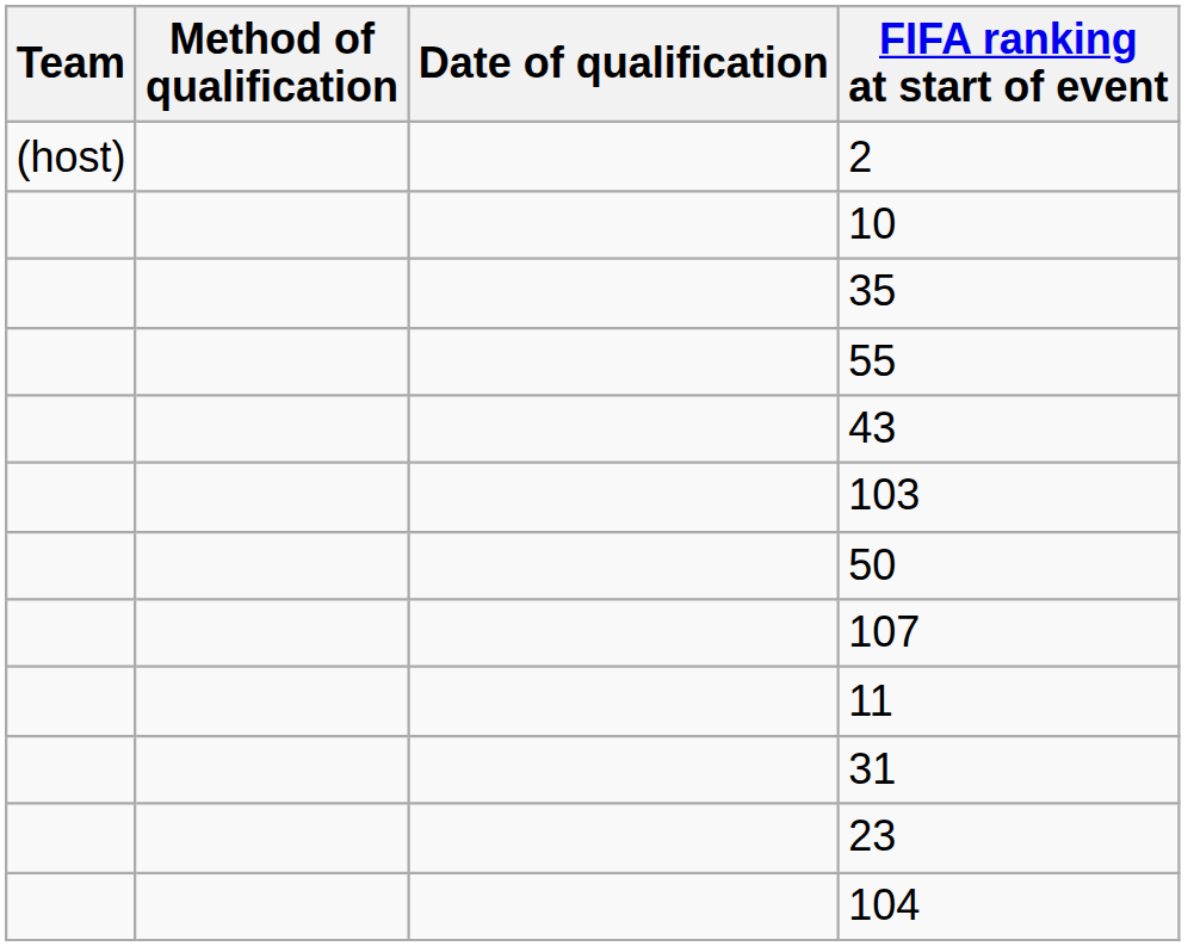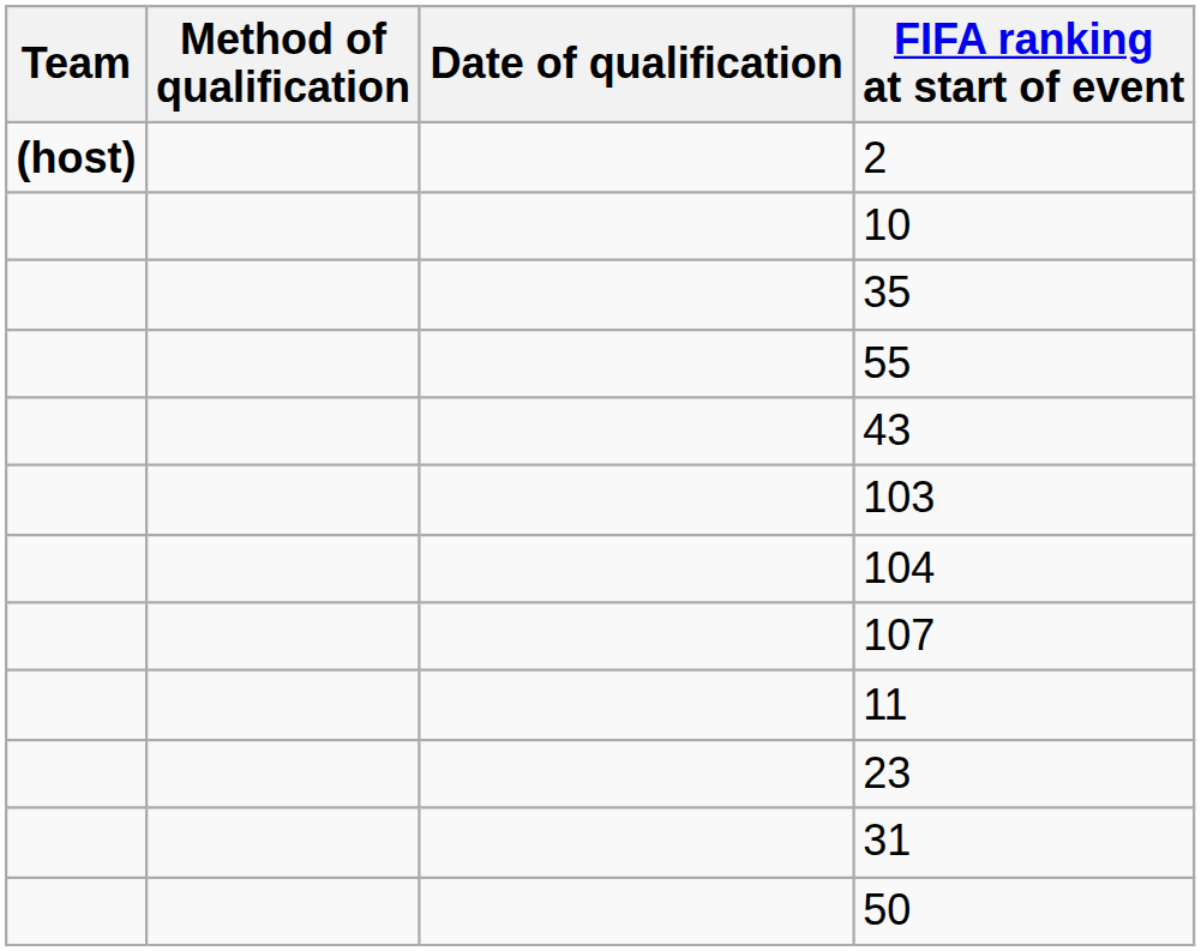2 | Team: normal -> bold
rows swapped: 104 <-> 50
rows swapped: 23 <-> 31
